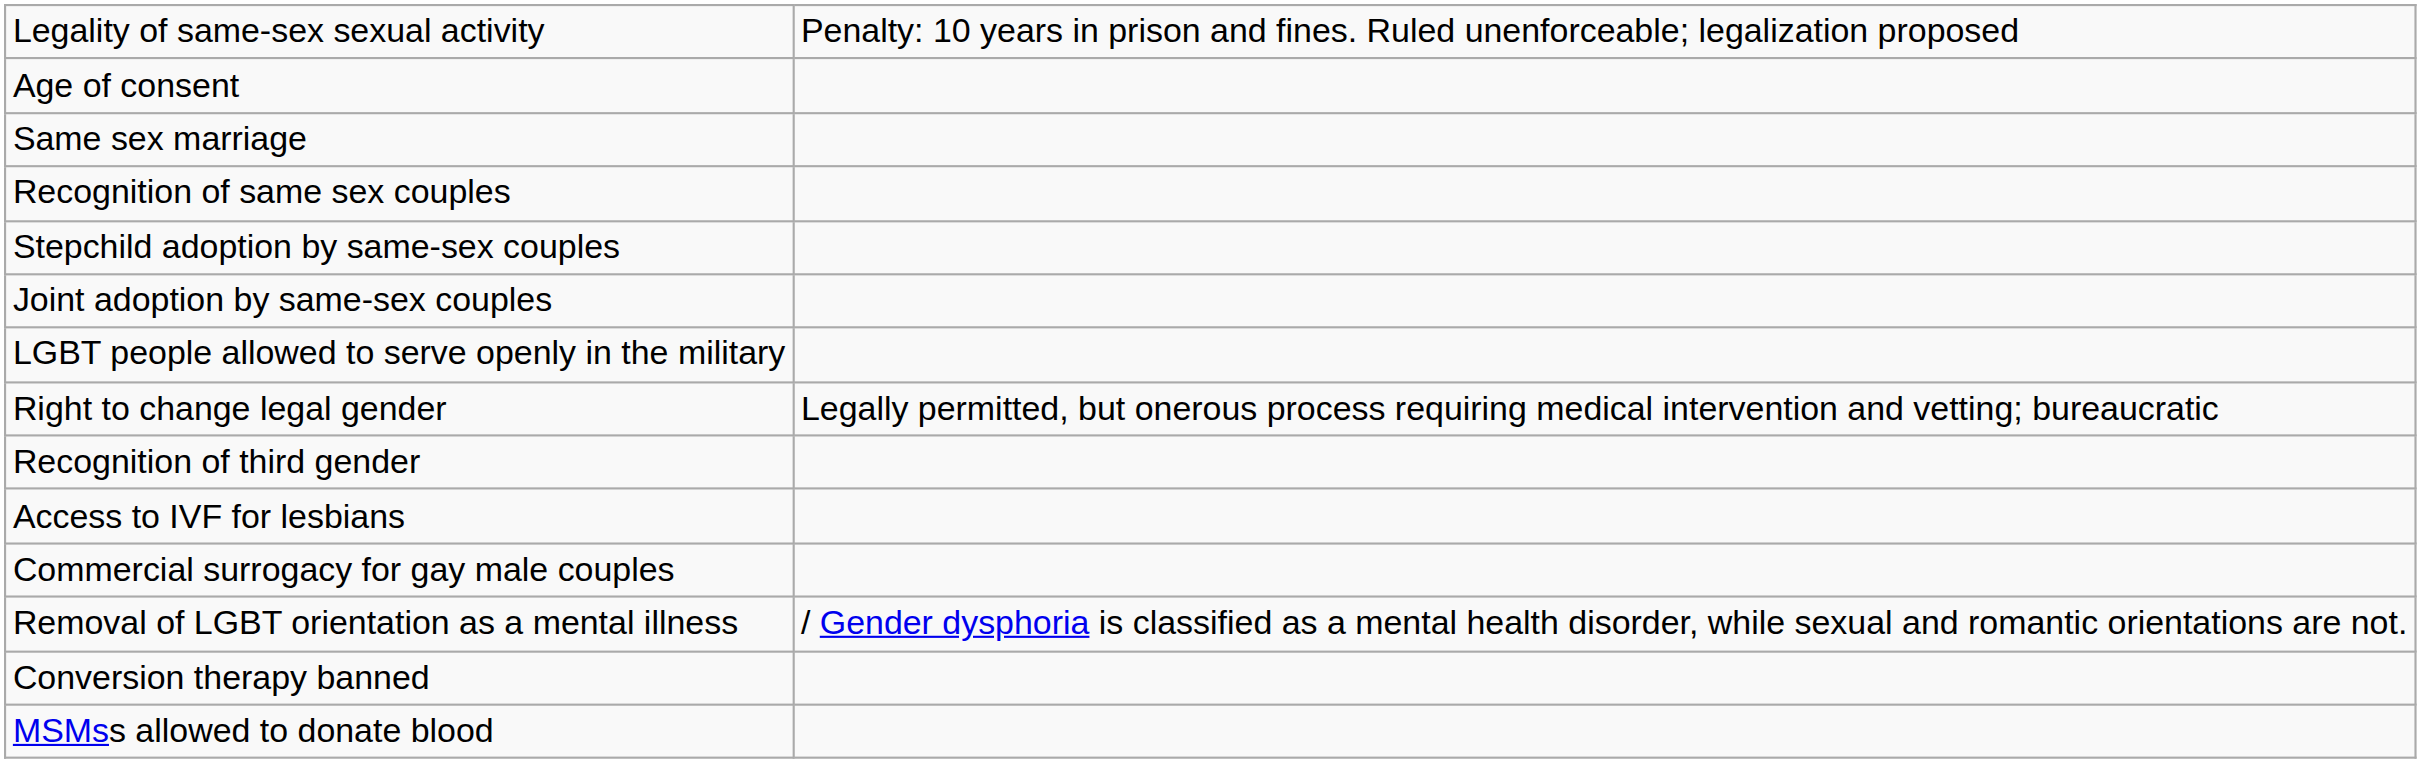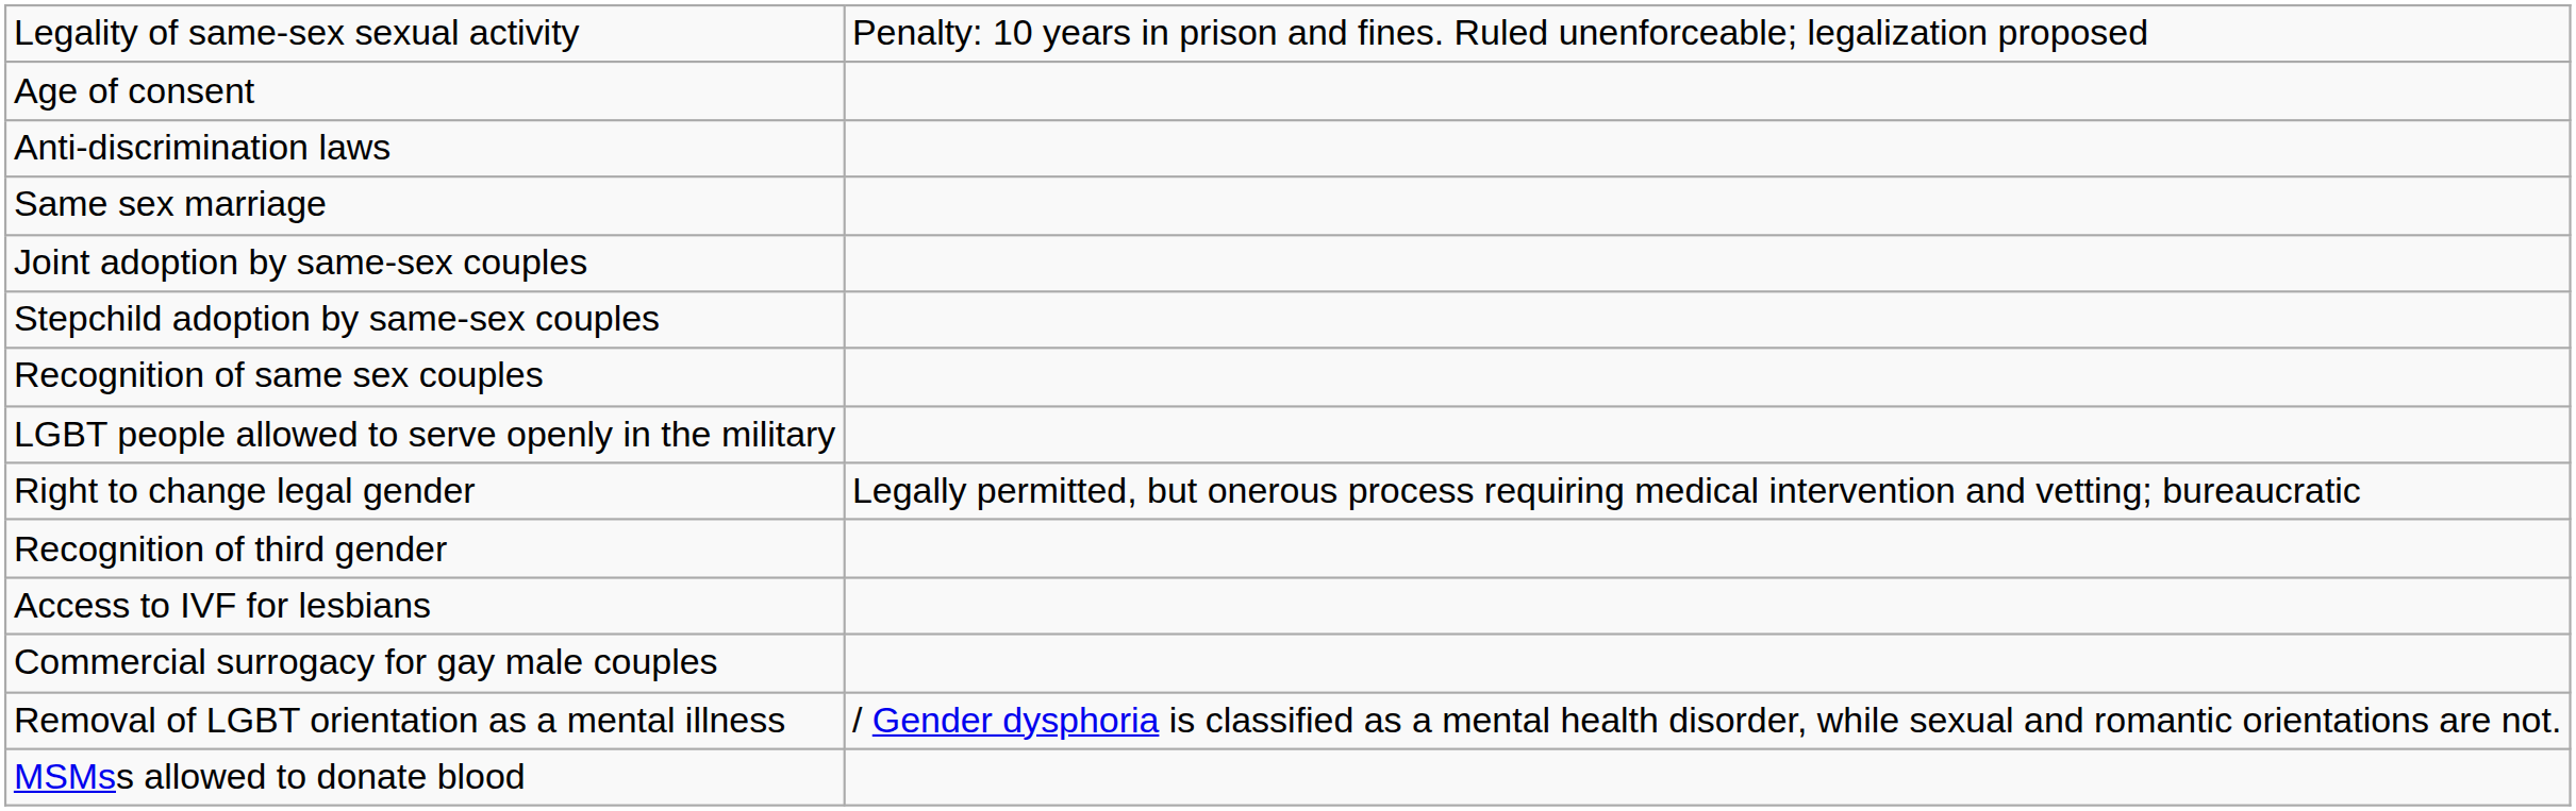+ row: Anti-discrimination laws
rows swapped: Recognition of same sex couples <-> Joint adoption by same-sex couples
- row: Conversion therapy banned
